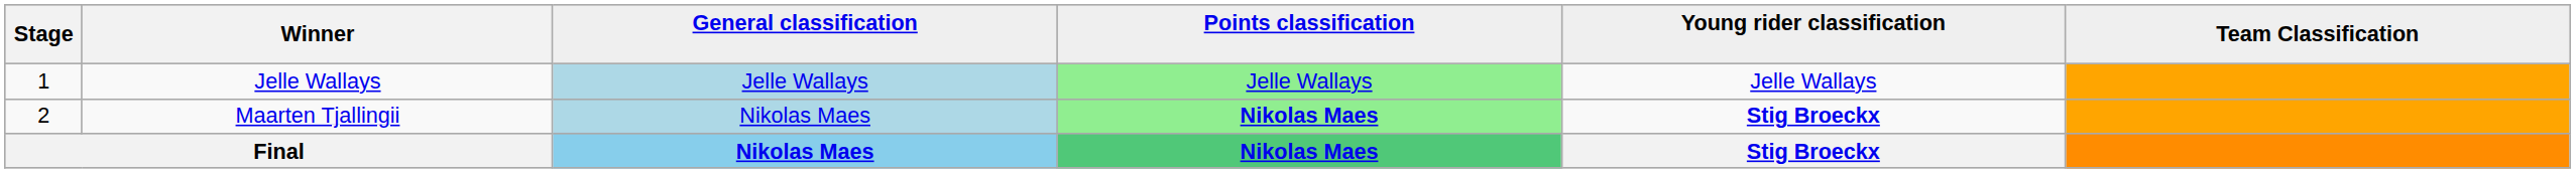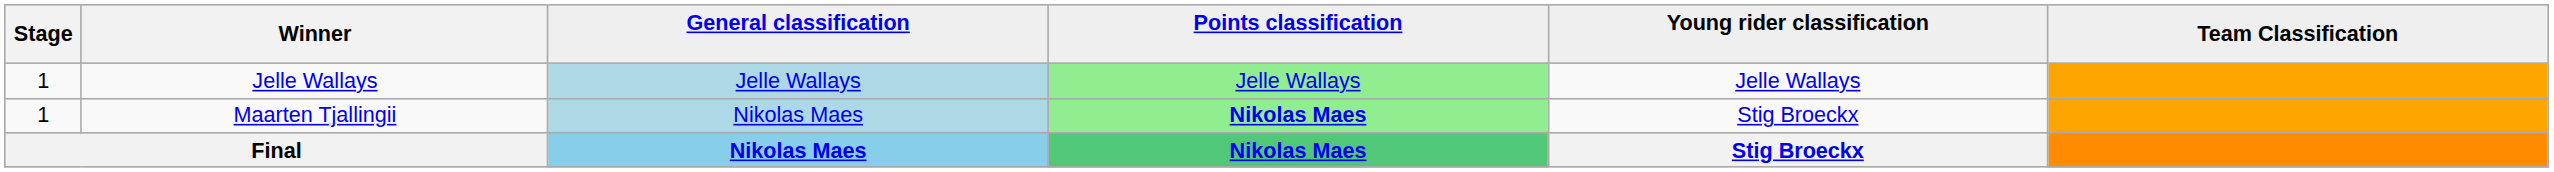Maarten Tjallingii | Stage: 2 -> 1
Maarten Tjallingii | Young rider classification: bold -> normal
